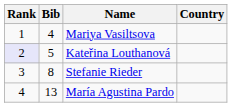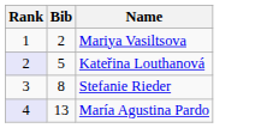- column: Country
Mariya Vasiltsova | Bib: 4 -> 2
María Agustina Pardo | Rank: no background -> lavender background
